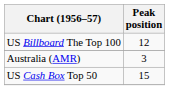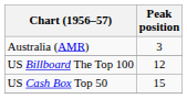rows swapped: Australia (AMR) <-> US Billboard The Top 100
